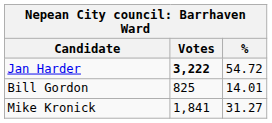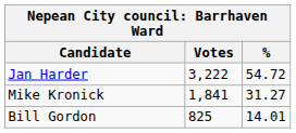Jan Harder | Votes: bold -> normal
rows swapped: Mike Kronick <-> Bill Gordon
